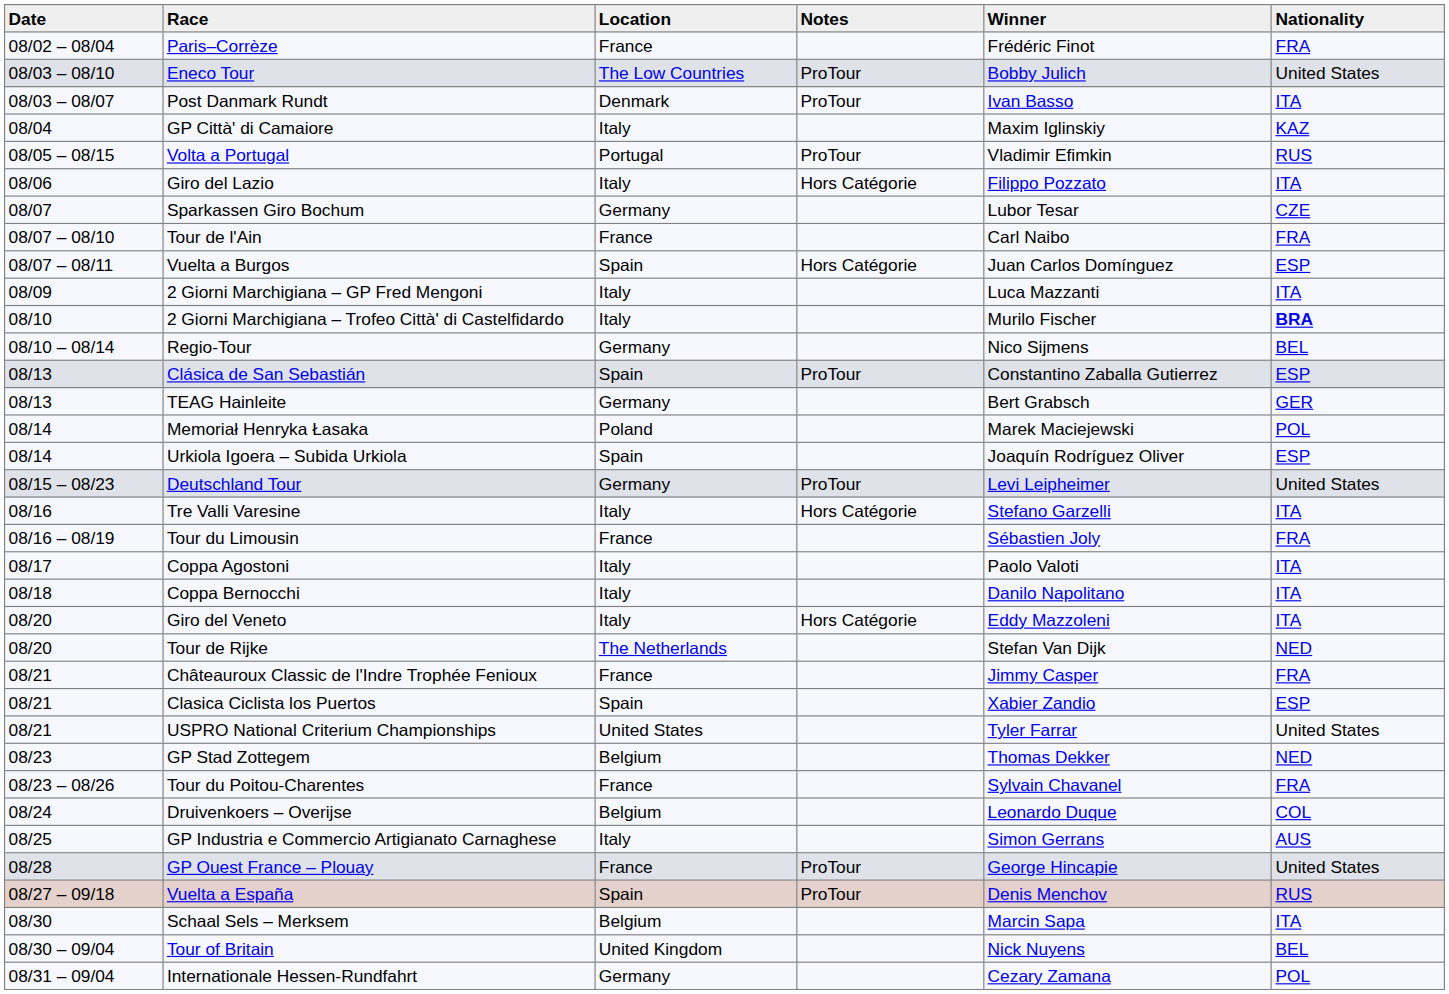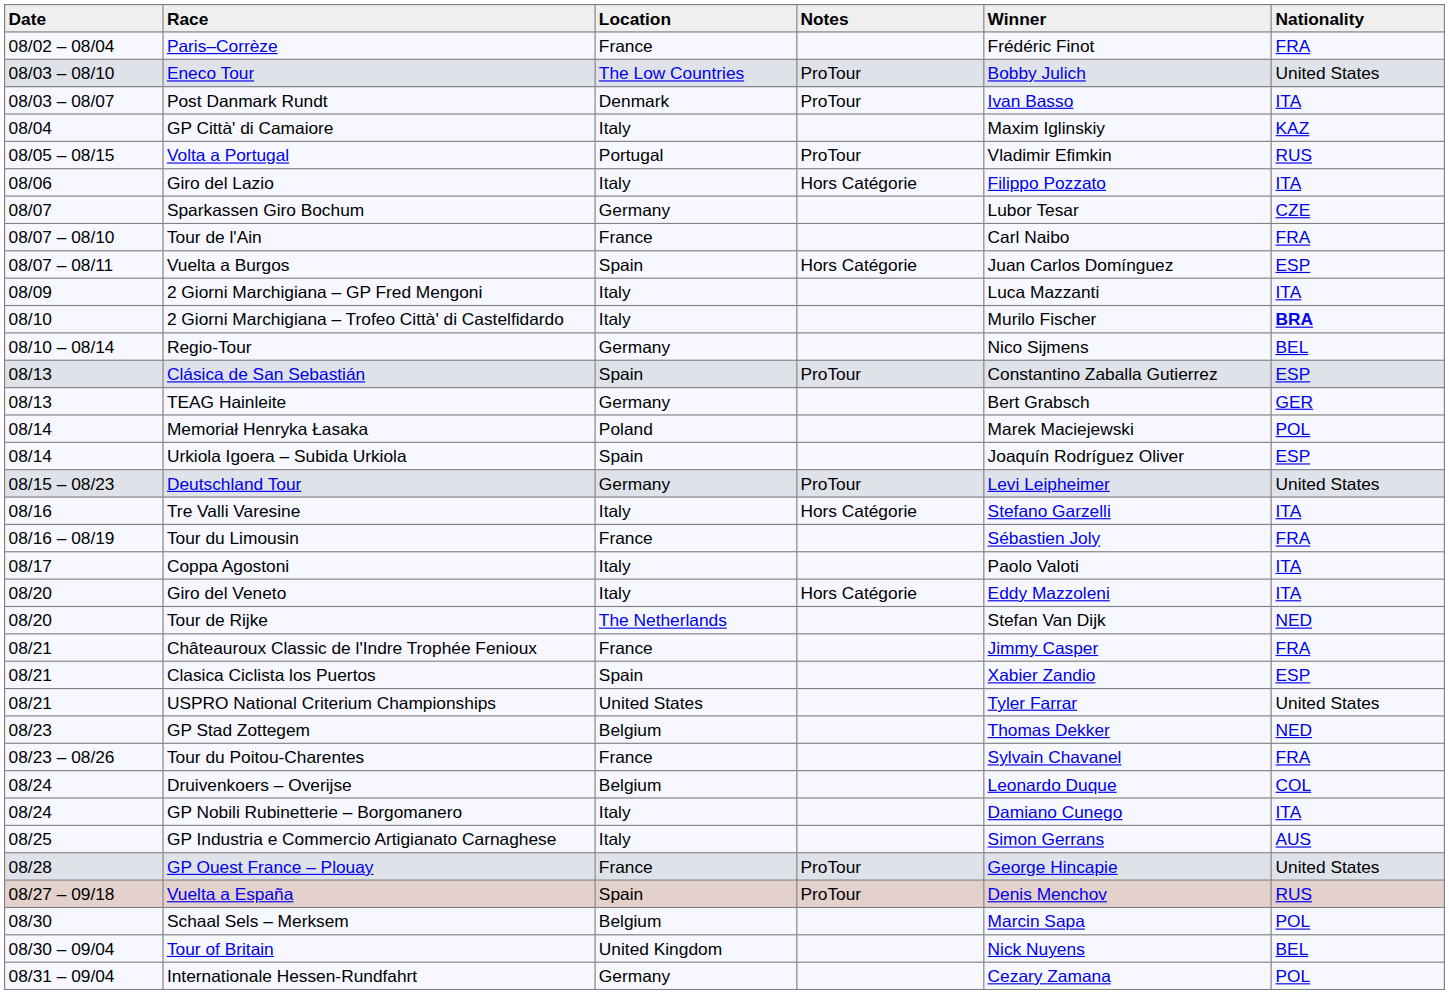- row: 08/18 | Coppa Bernocchi | Italy | Danilo Napolitano | ITA
+ row: 08/24 | GP Nobili Rubinetterie – Borgomanero | Italy | Damiano Cunego | ITA
Schaal Sels – Merksem | Nationality: ITA -> POL
